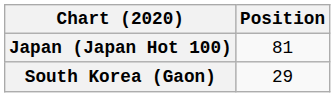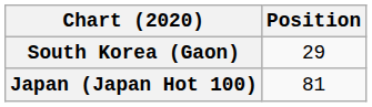rows swapped: Japan (Japan Hot 100) <-> South Korea (Gaon)
